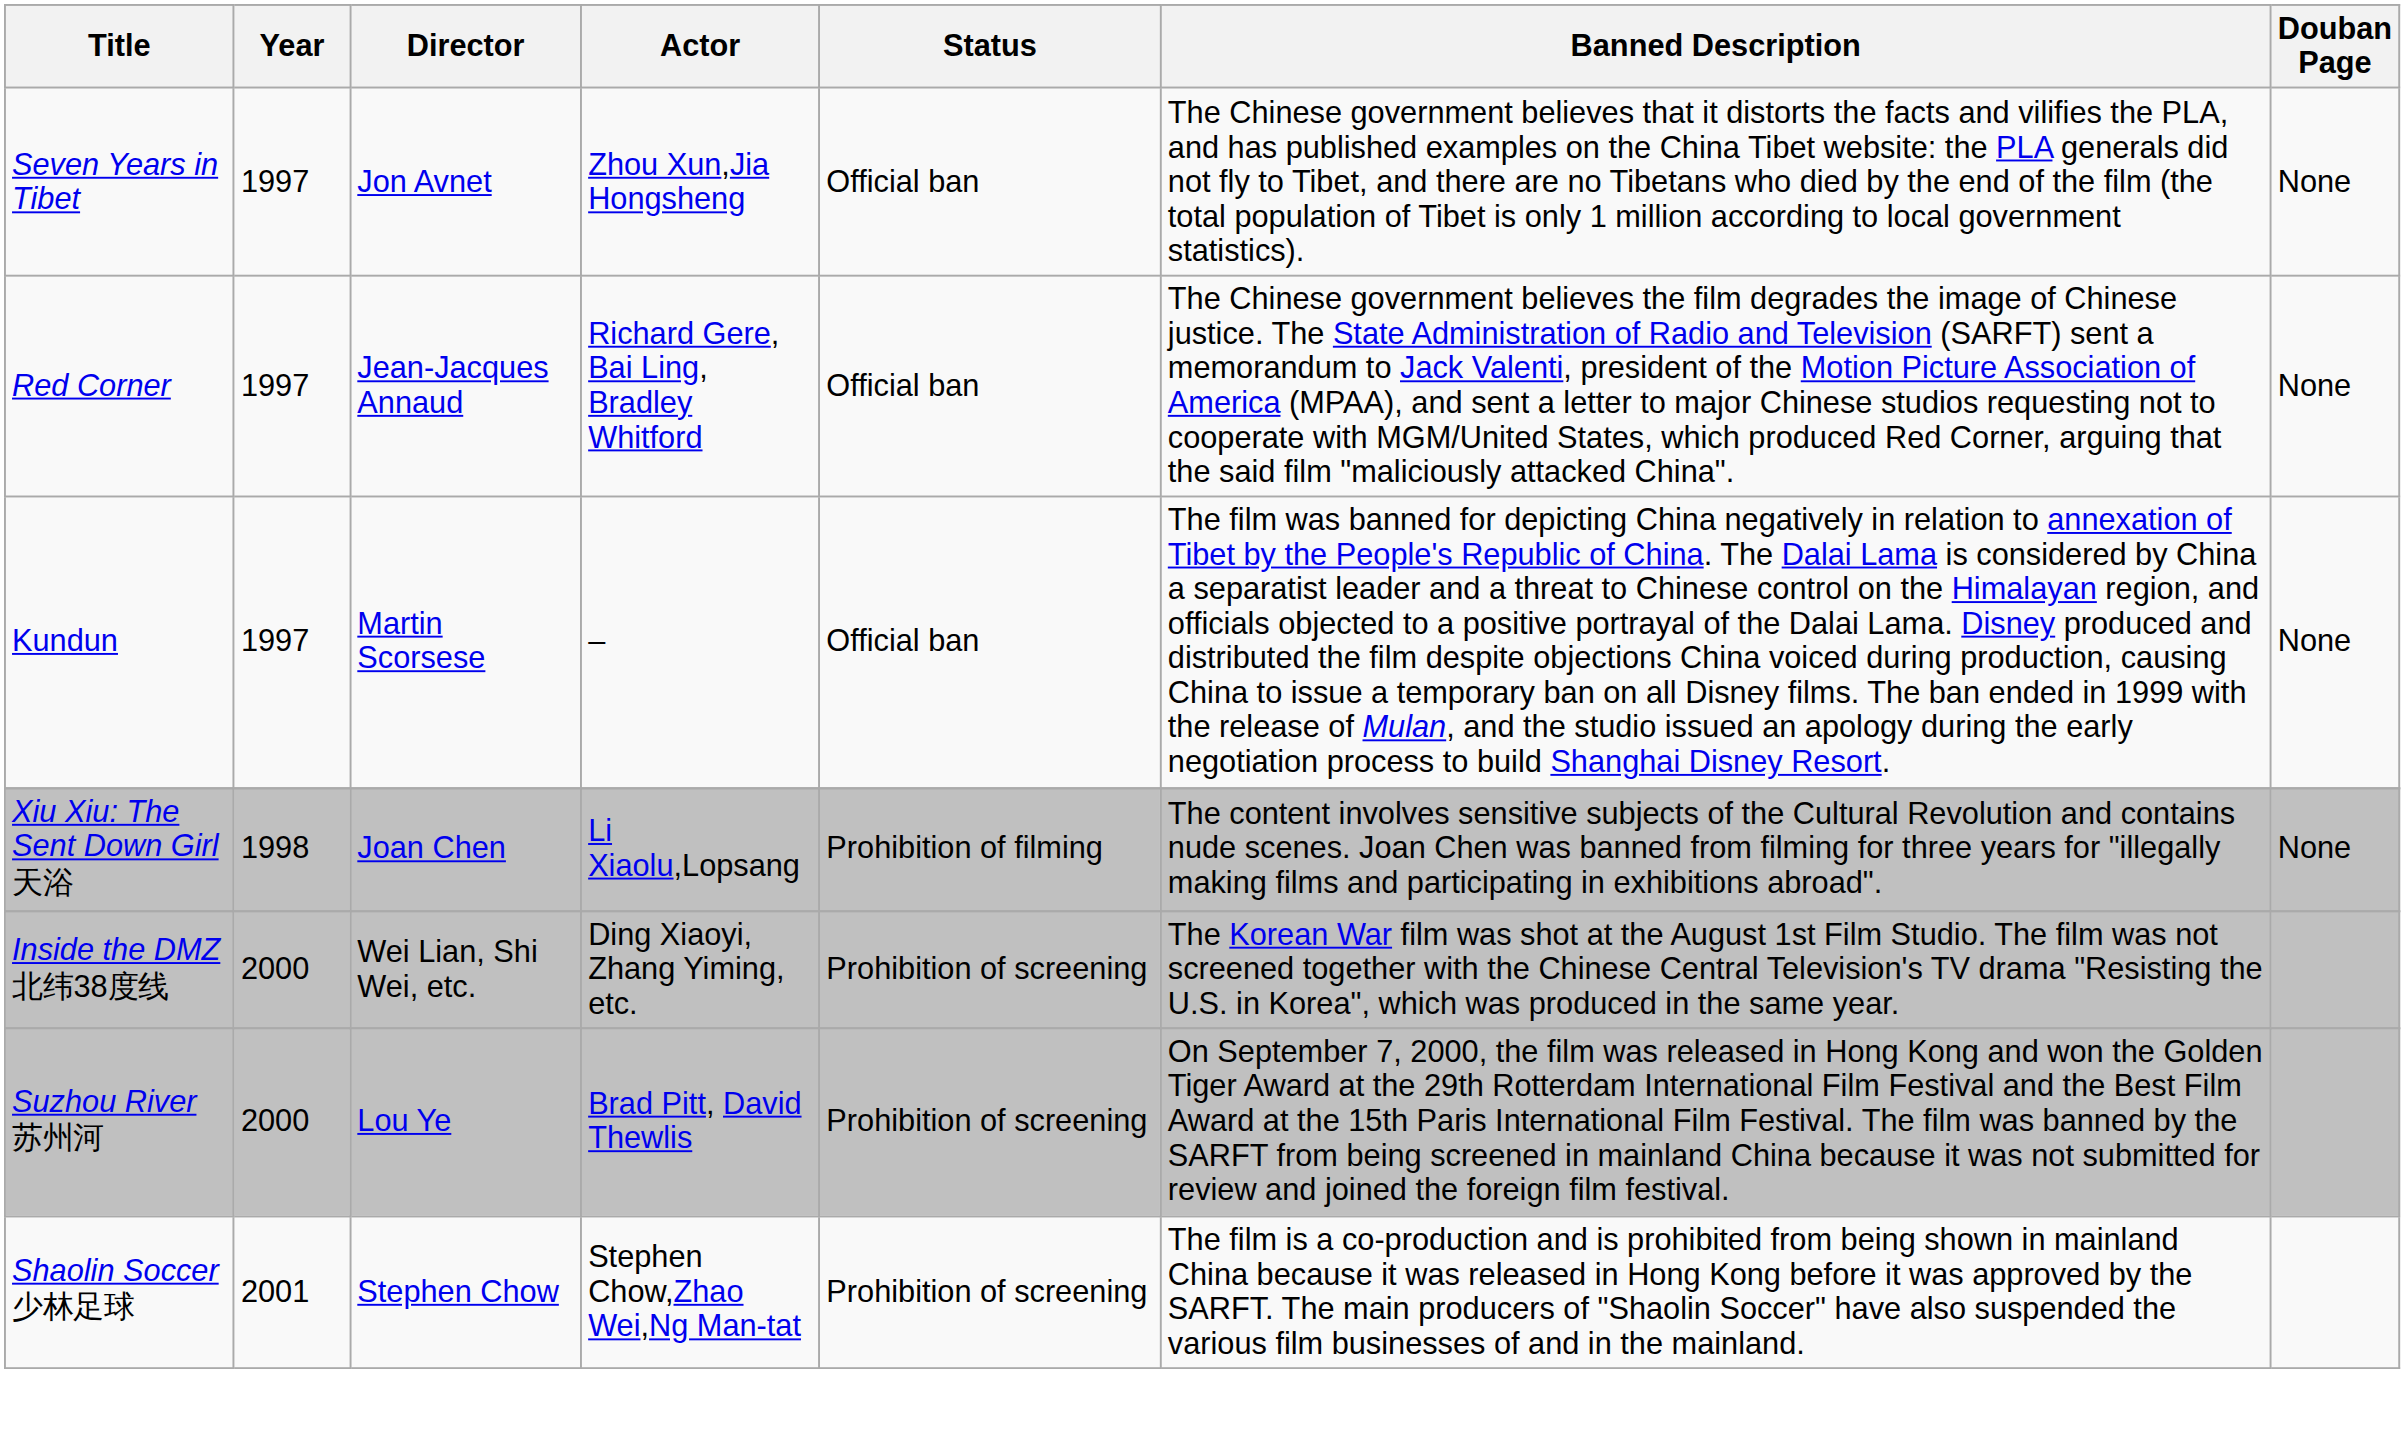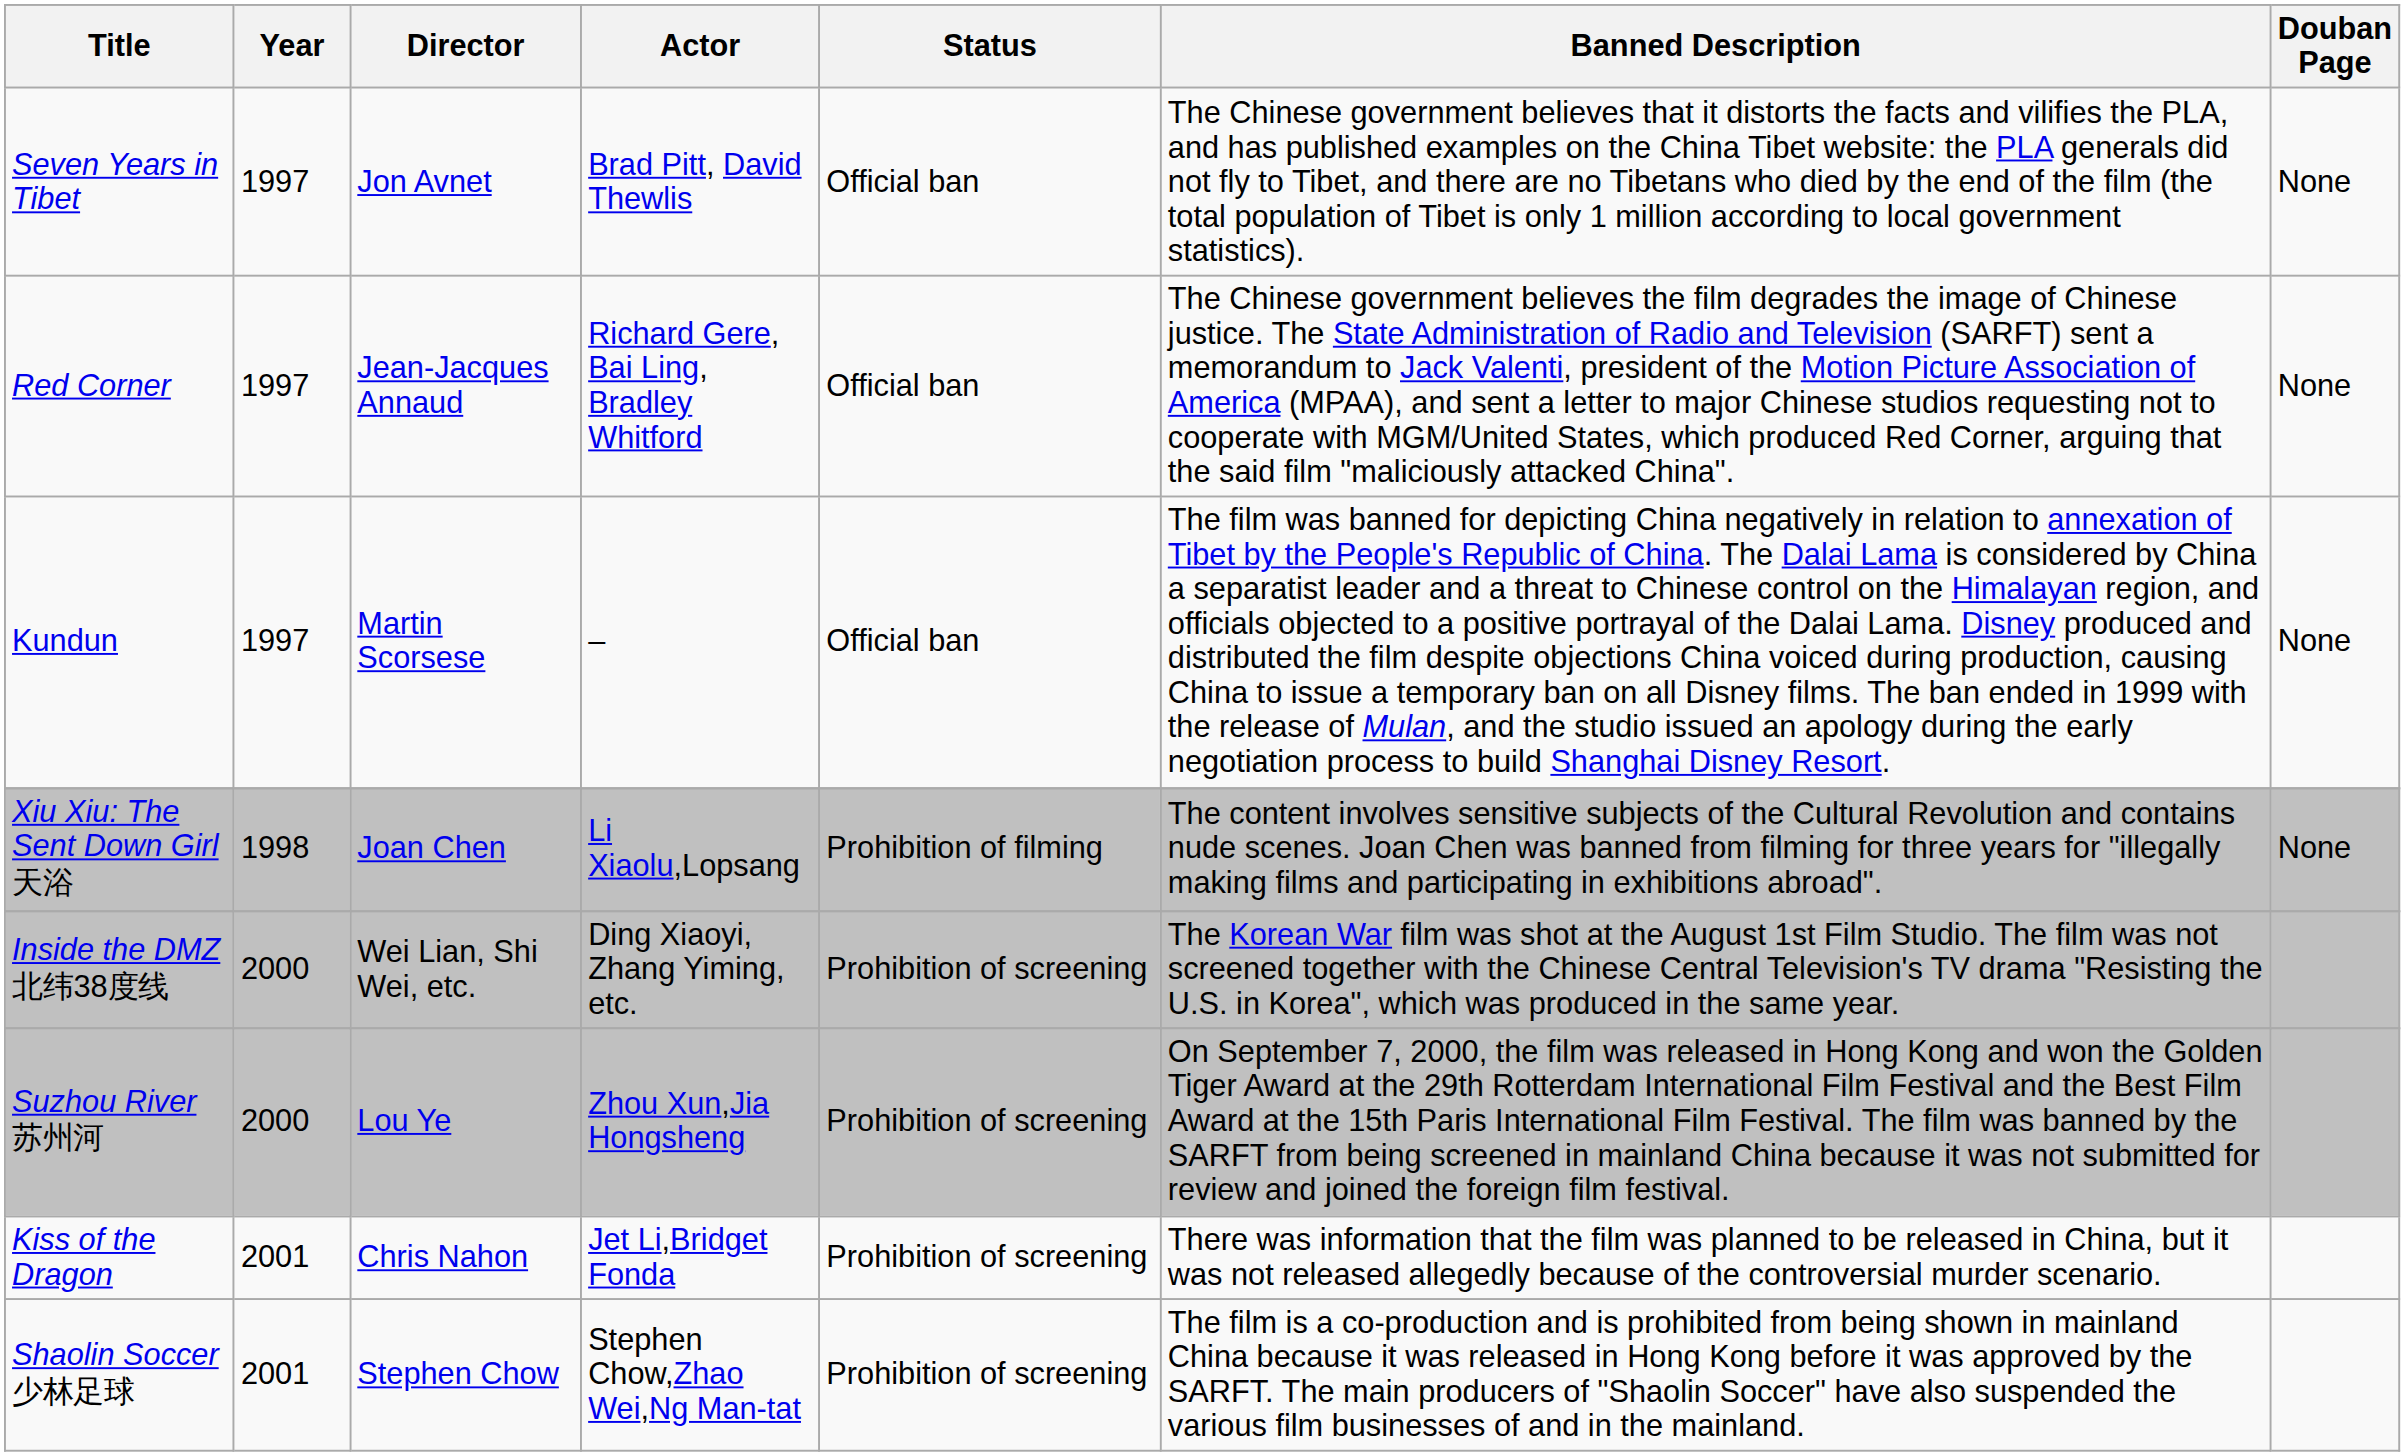Seven Years in Tibet | Actor: Zhou Xun,Jia Hongsheng -> Brad Pitt, David Thewlis
Suzhou River 苏州河 | Actor: Brad Pitt, David Thewlis -> Zhou Xun,Jia Hongsheng
+ row: Kiss of the Dragon | 2001 | Chris Nahon | Jet Li,Bridget Fonda | Prohibition of screening | There was information that the film was planned to be released in China, but it was not released allegedly because of the controversial murder scenario.
